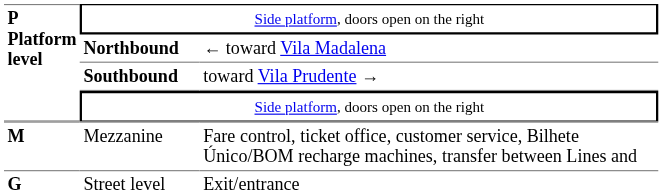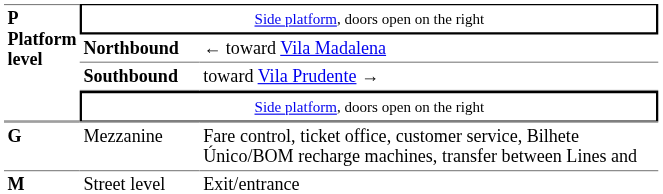Mezzanine | P Platform level: M -> G
Street level | P Platform level: G -> M
